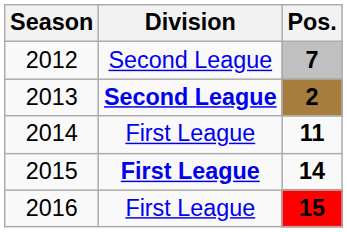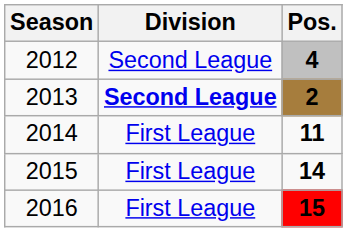2012 | Pos.: 7 -> 4
2015 | Division: bold -> normal
